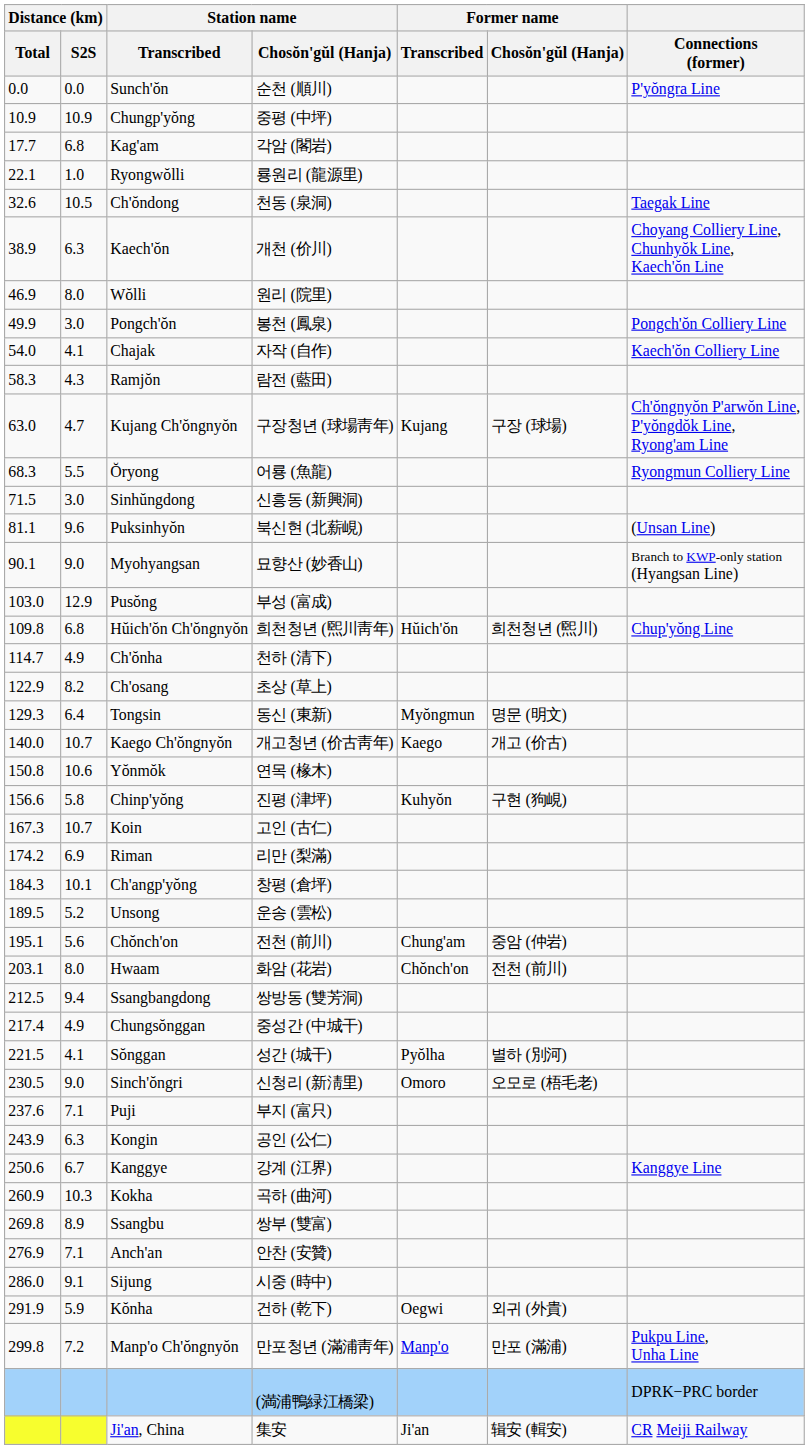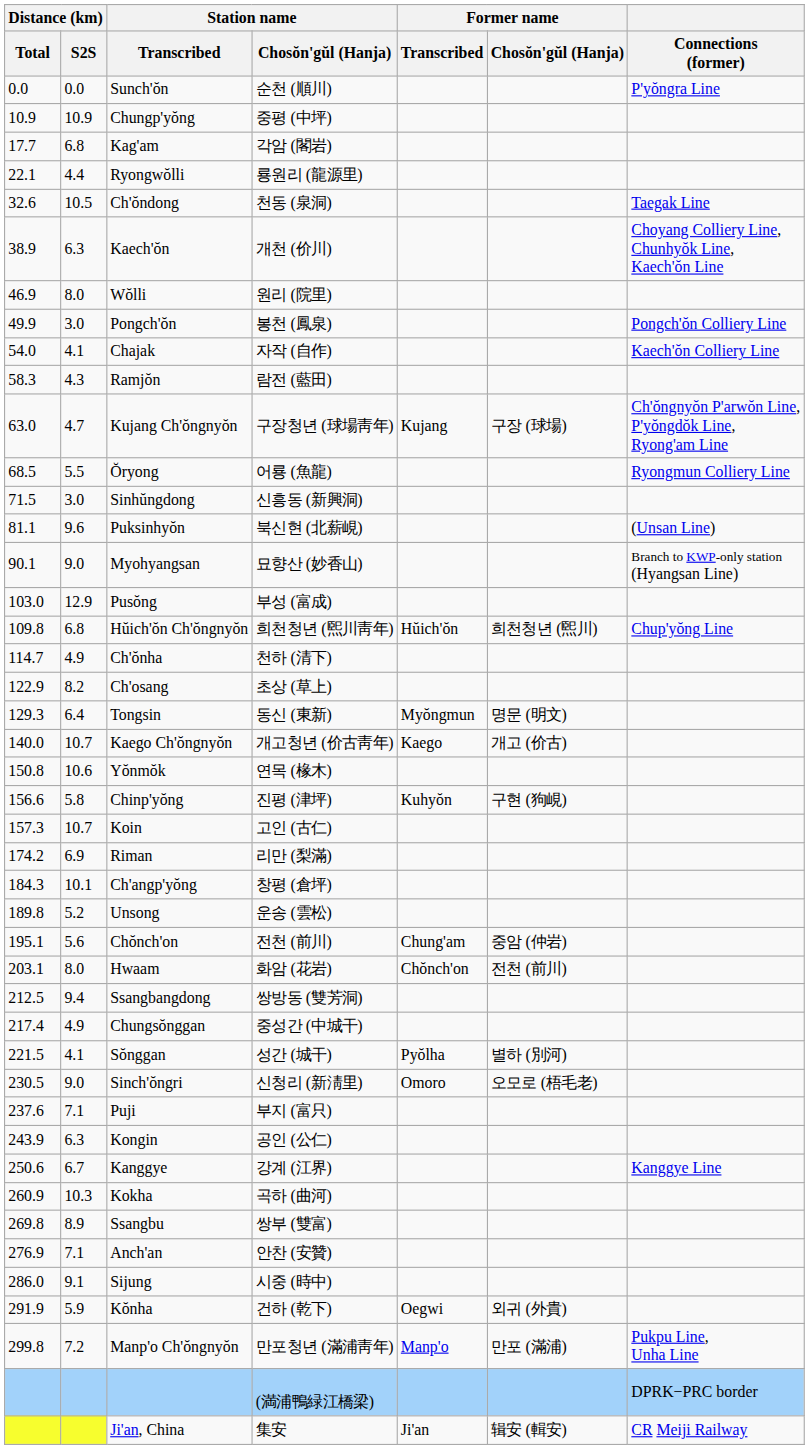Ryongwŏlli | Distance (km) / S2S: 1.0 -> 4.4
Ŏryong | Distance (km) / Total: 68.3 -> 68.5
Koin | Distance (km) / Total: 167.3 -> 157.3
Unsong | Distance (km) / Total: 189.5 -> 189.8
